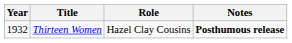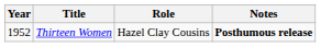Thirteen Women | Year: 1932 -> 1952
